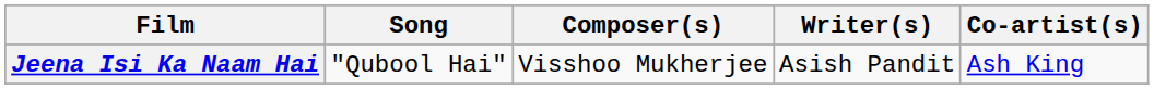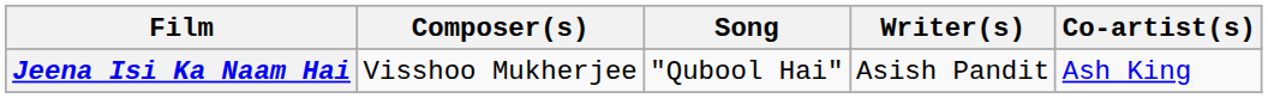columns swapped: Song <-> Composer(s)
